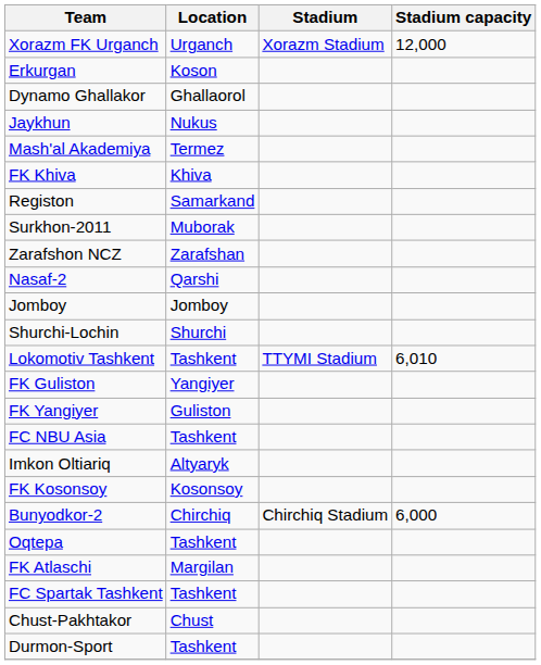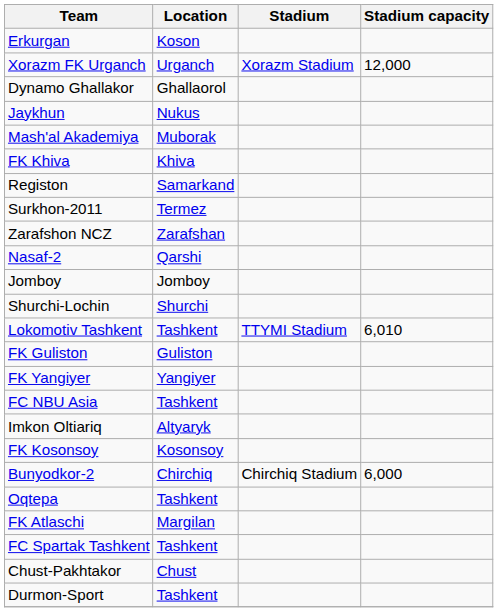rows swapped: Erkurgan <-> Xorazm FK Urganch
Mash'al Akademiya | Location: Termez -> Muborak
Surkhon-2011 | Location: Muborak -> Termez
FK Guliston | Location: Yangiyer -> Guliston
FK Yangiyer | Location: Guliston -> Yangiyer
